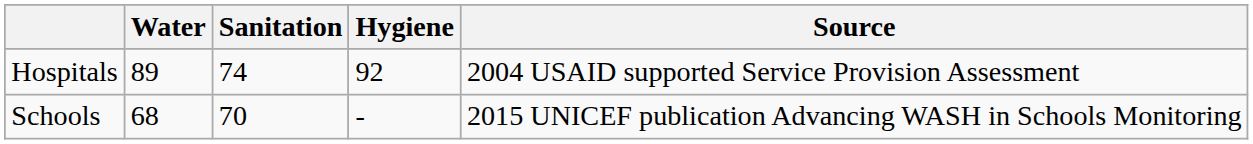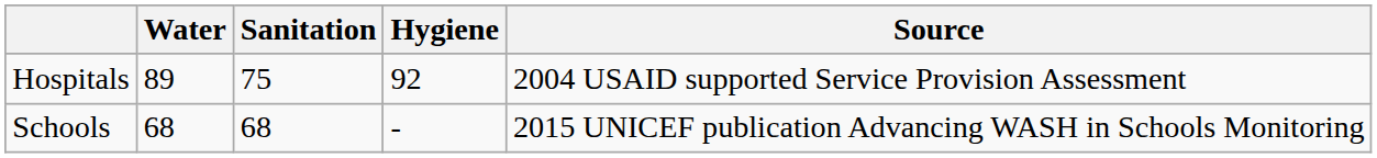Hospitals | Sanitation: 74 -> 75
Schools | Sanitation: 70 -> 68
